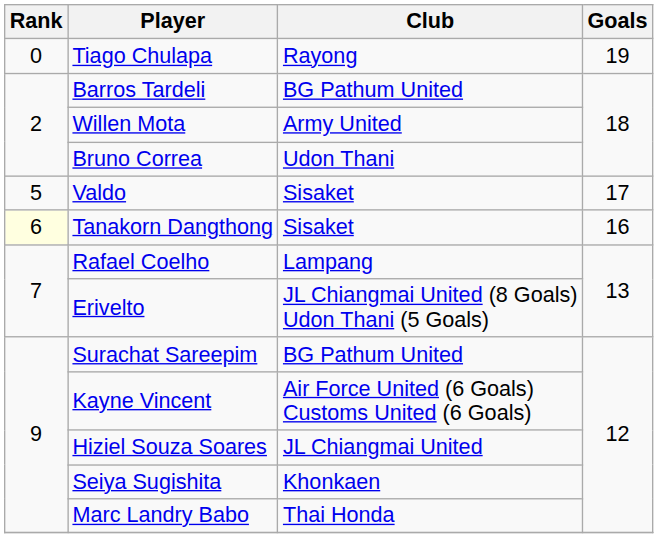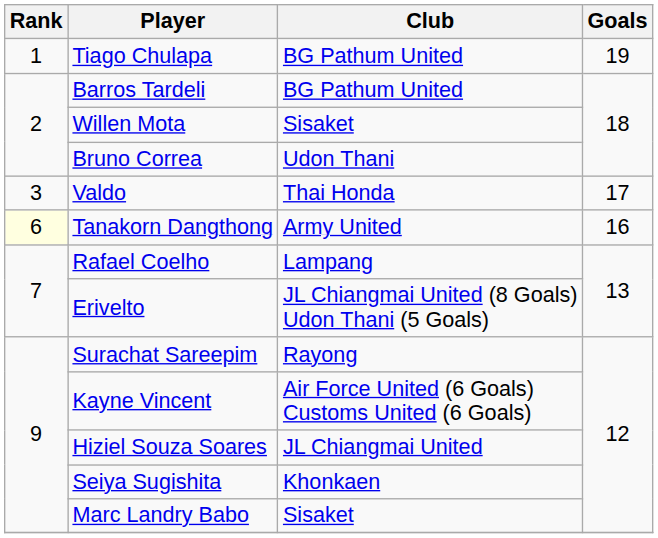Tiago Chulapa | Rank: 0 -> 1
Tiago Chulapa | Club: Rayong -> BG Pathum United
Willen Mota | Club: Army United -> Sisaket
Valdo | Rank: 5 -> 3
Valdo | Club: Sisaket -> Thai Honda
Tanakorn Dangthong | Club: Sisaket -> Army United
Surachat Sareepim | Club: BG Pathum United -> Rayong
Marc Landry Babo | Club: Thai Honda -> Sisaket
